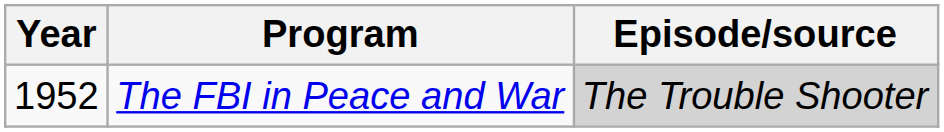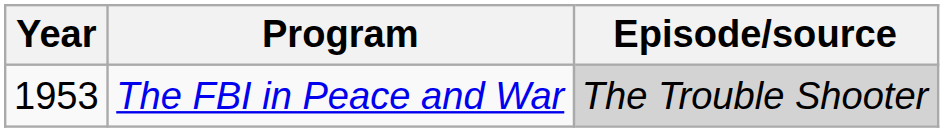The FBI in Peace and War | Year: 1952 -> 1953
